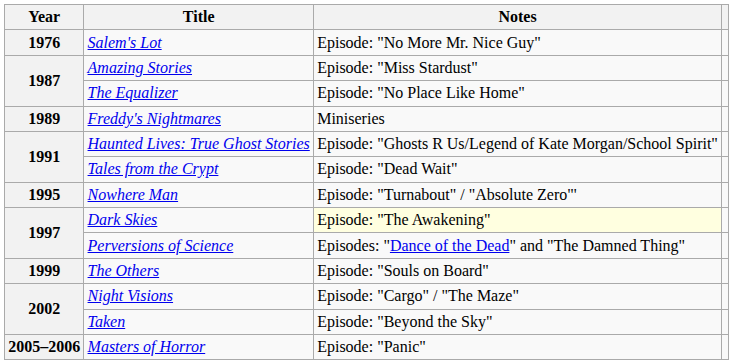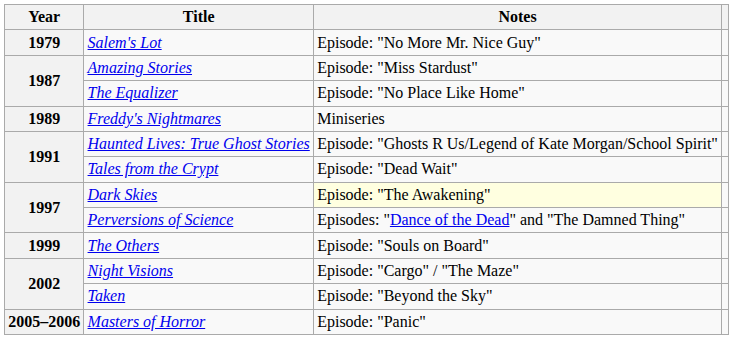Salem's Lot | Year: 1976 -> 1979
- row: 1995 | Nowhere Man | Episode: "Turnabout" / "Absolute Zero"'
